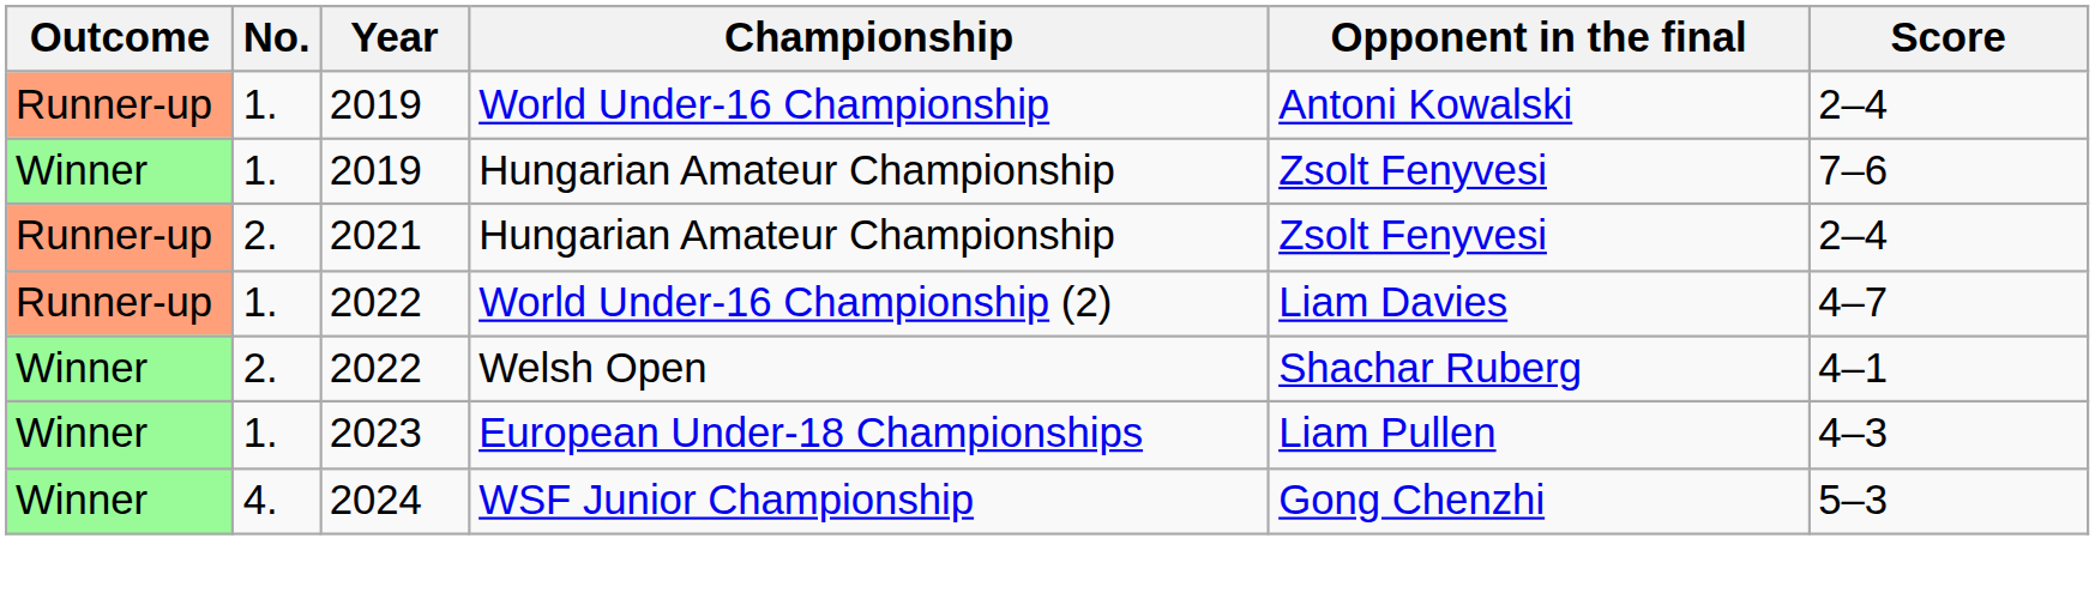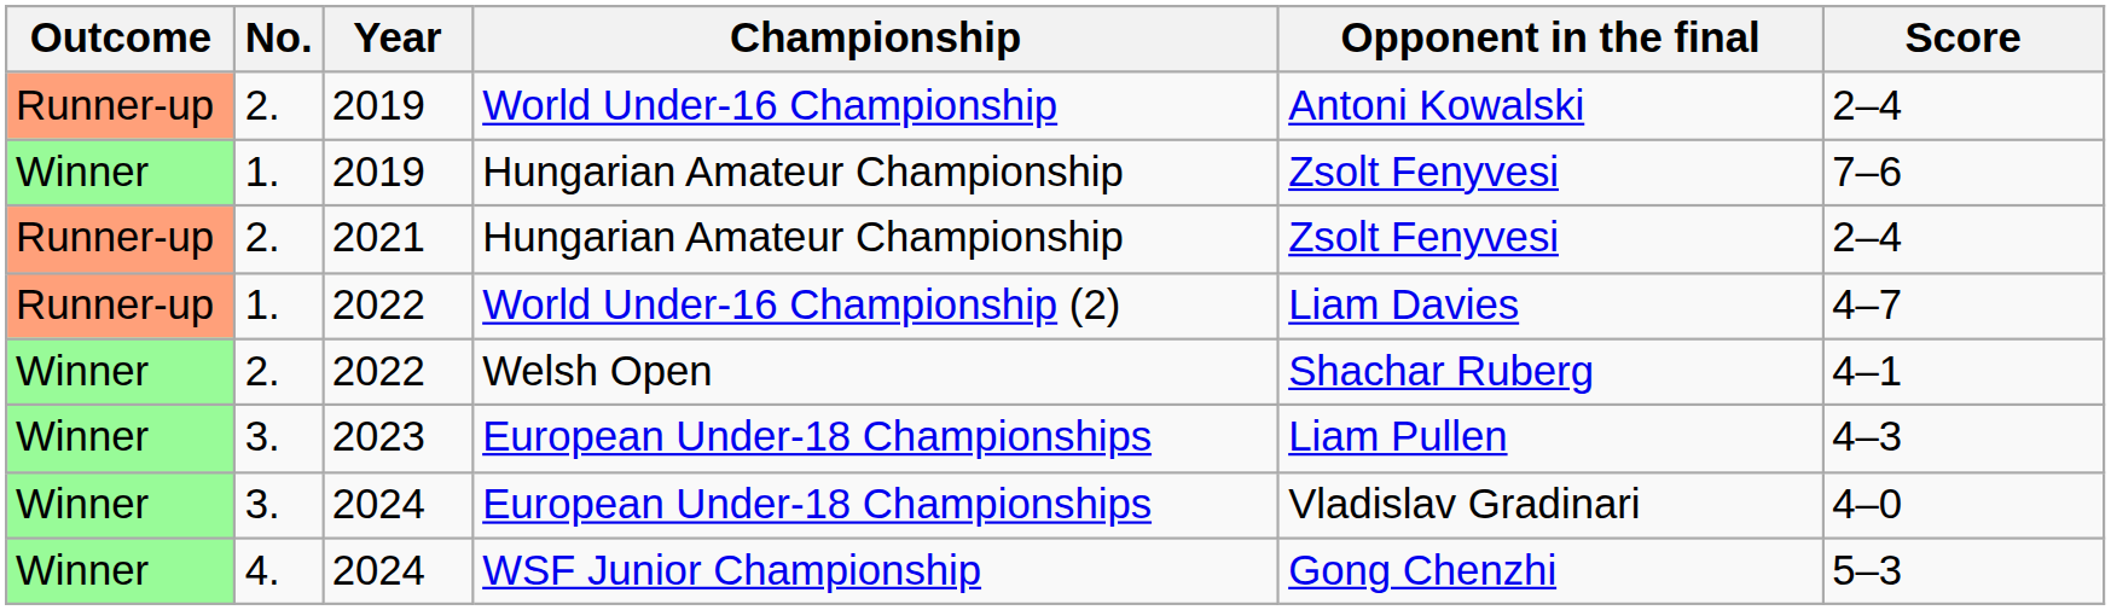World Under-16 Championship | No.: 1. -> 2.
2023 / European Under-18 Championships | No.: 1. -> 3.
+ row: Winner | 3. | 2024 | European Under-18 Championships | Vladislav Gradinari | 4–0
